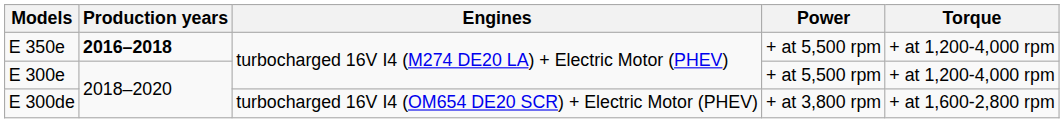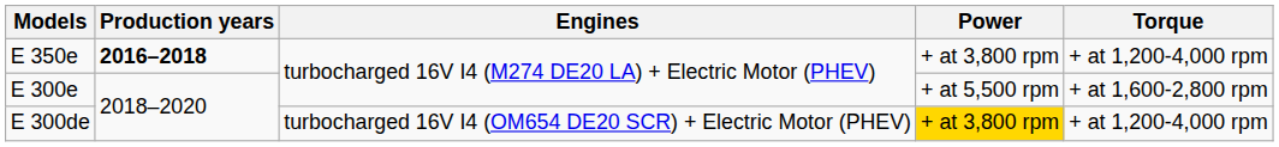E 350e | Power: + at 5,500 rpm -> + at 3,800 rpm
E 300e | Torque: + at 1,200-4,000 rpm -> + at 1,600-2,800 rpm
E 300de | Power: no background -> gold background
E 300de | Torque: + at 1,600-2,800 rpm -> + at 1,200-4,000 rpm
